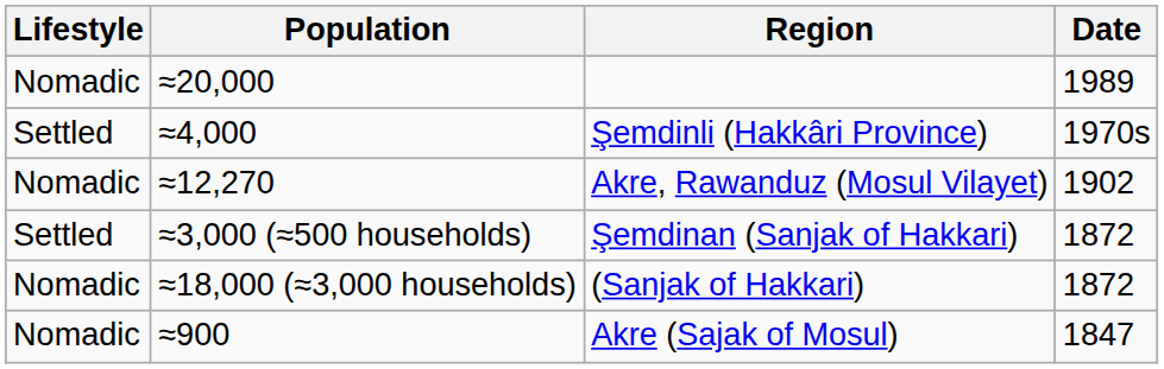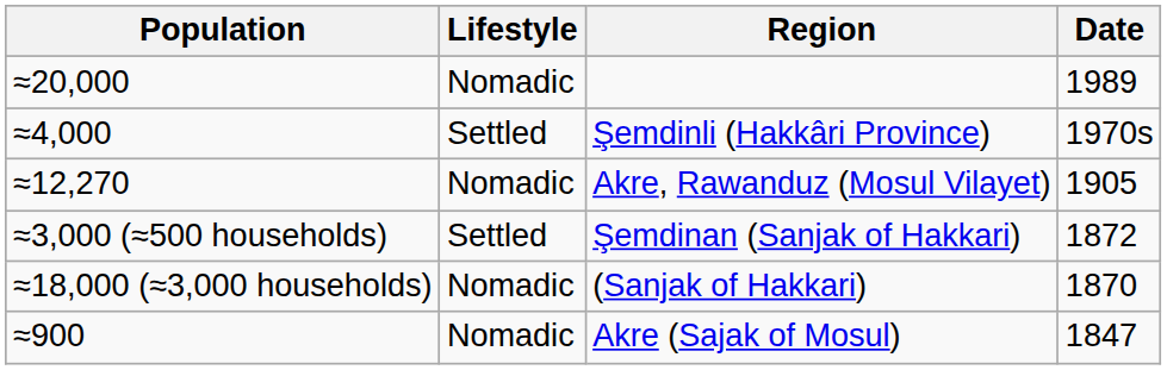columns swapped: Population <-> Lifestyle
Akre, Rawanduz (Mosul Vilayet) | Date: 1902 -> 1905
(Sanjak of Hakkari) | Date: 1872 -> 1870
